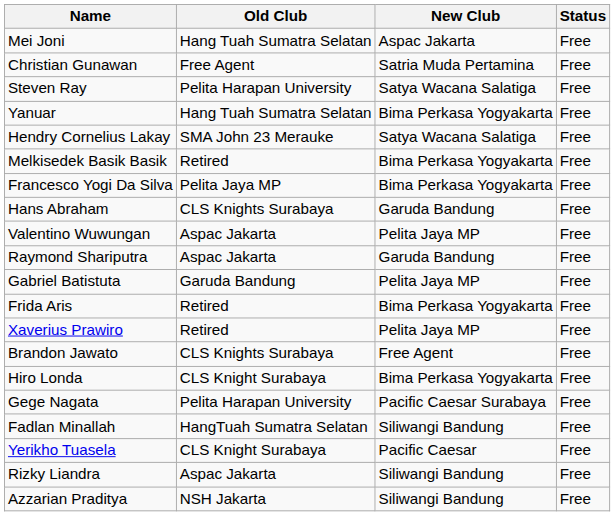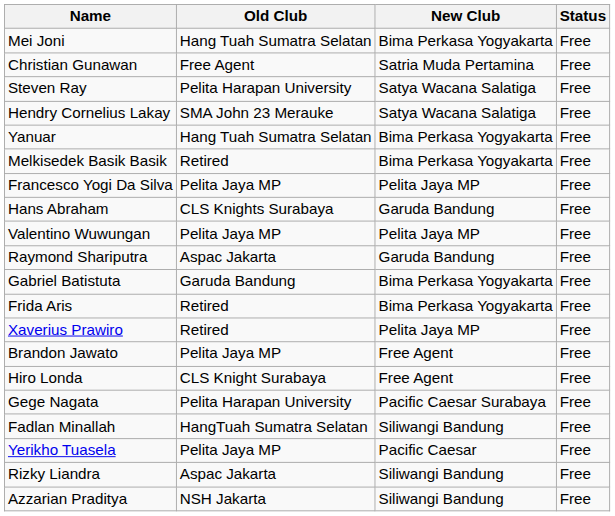Mei Joni | New Club: Aspac Jakarta -> Bima Perkasa Yogyakarta
rows swapped: Hendry Cornelius Lakay <-> Yanuar
Francesco Yogi Da Silva | New Club: Bima Perkasa Yogyakarta -> Pelita Jaya MP
Valentino Wuwungan | Old Club: Aspac Jakarta -> Pelita Jaya MP
Gabriel Batistuta | New Club: Pelita Jaya MP -> Bima Perkasa Yogyakarta
Brandon Jawato | Old Club: CLS Knights Surabaya -> Pelita Jaya MP
Hiro Londa | New Club: Bima Perkasa Yogyakarta -> Free Agent
Yerikho Tuasela | Old Club: CLS Knight Surabaya -> Pelita Jaya MP
